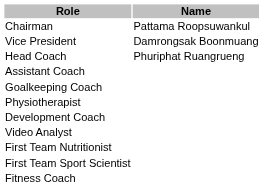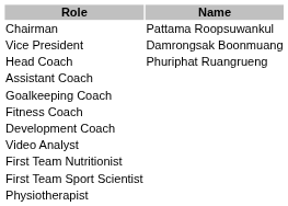rows swapped: Fitness Coach <-> Physiotherapist
